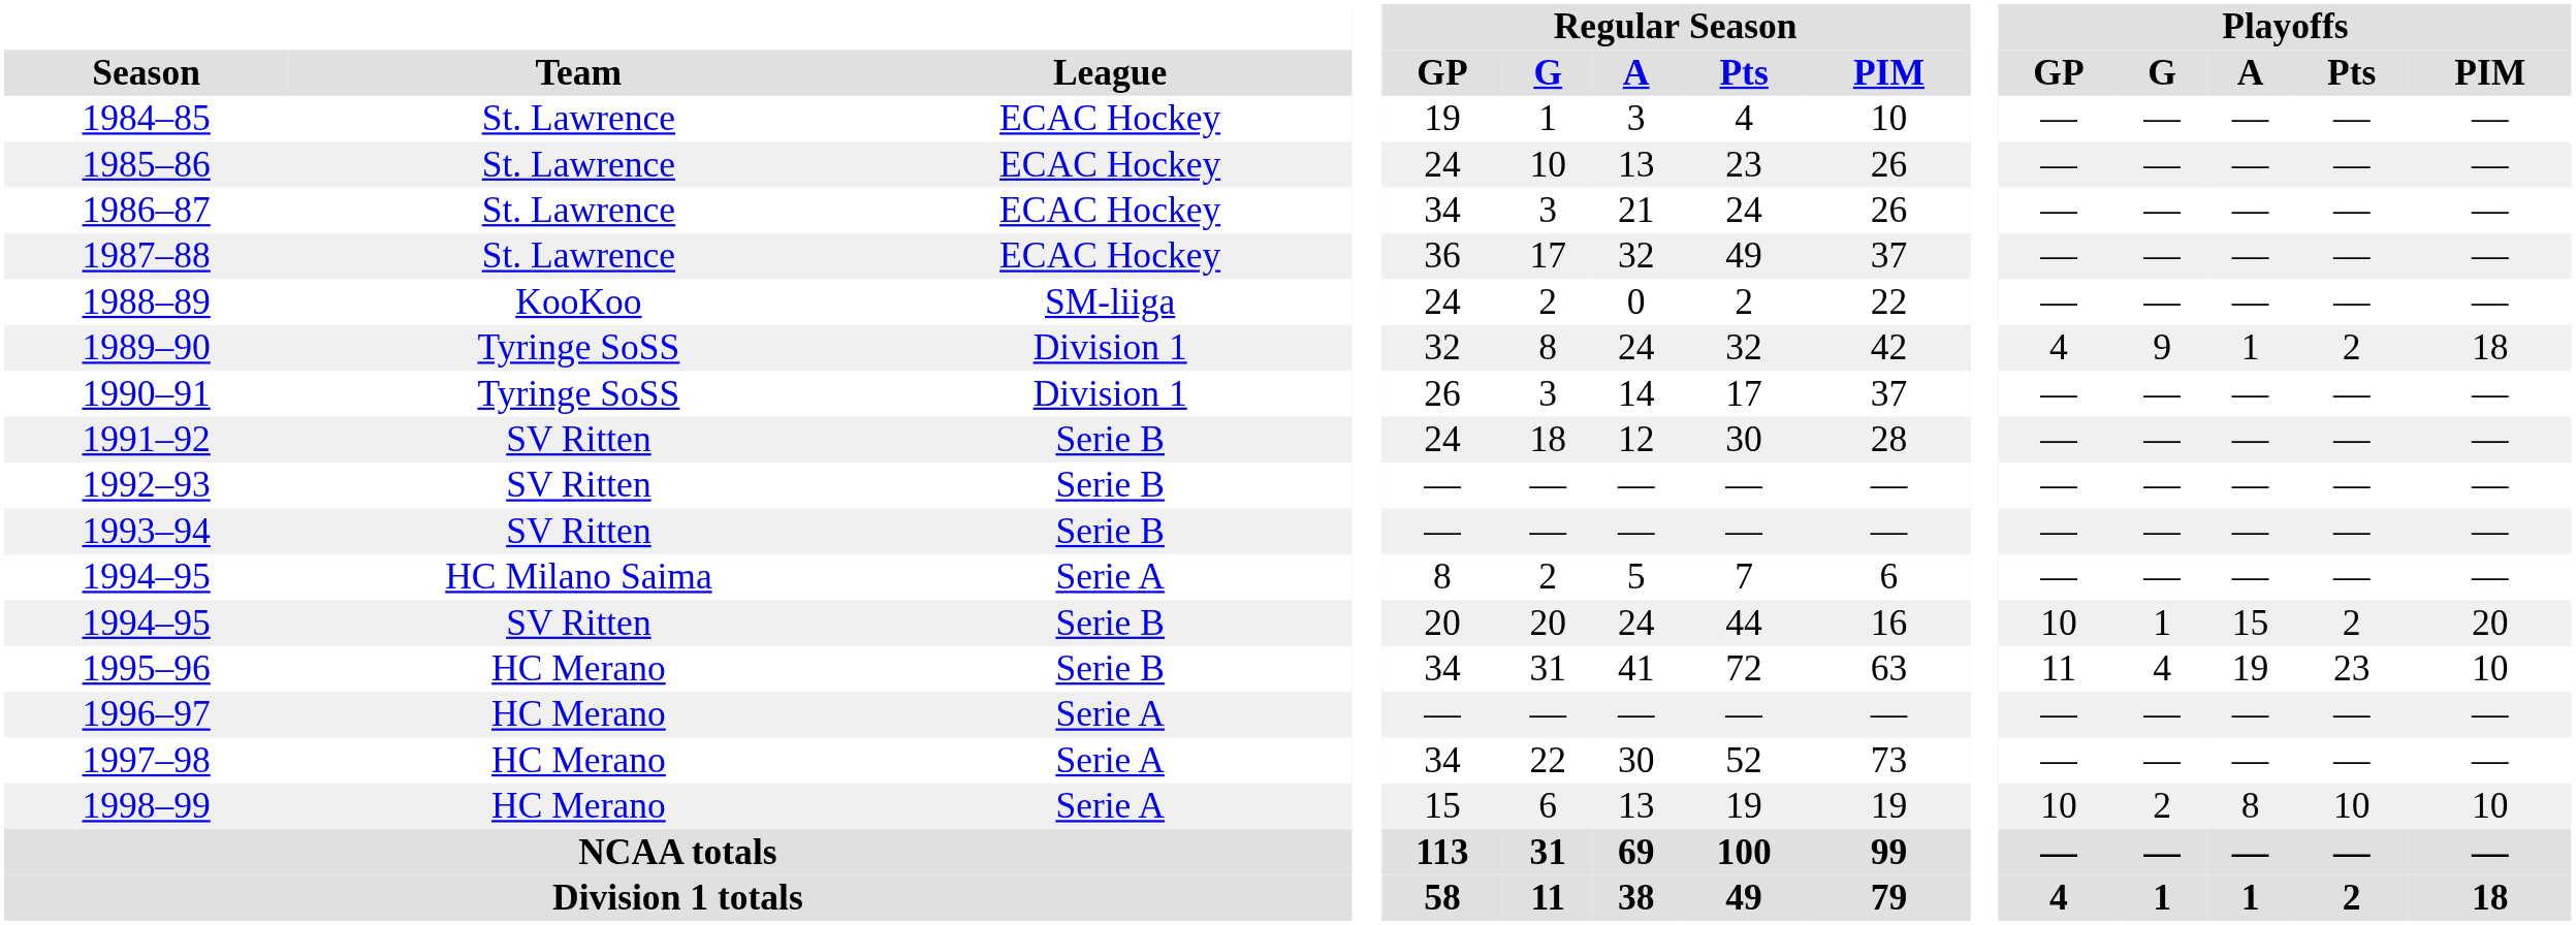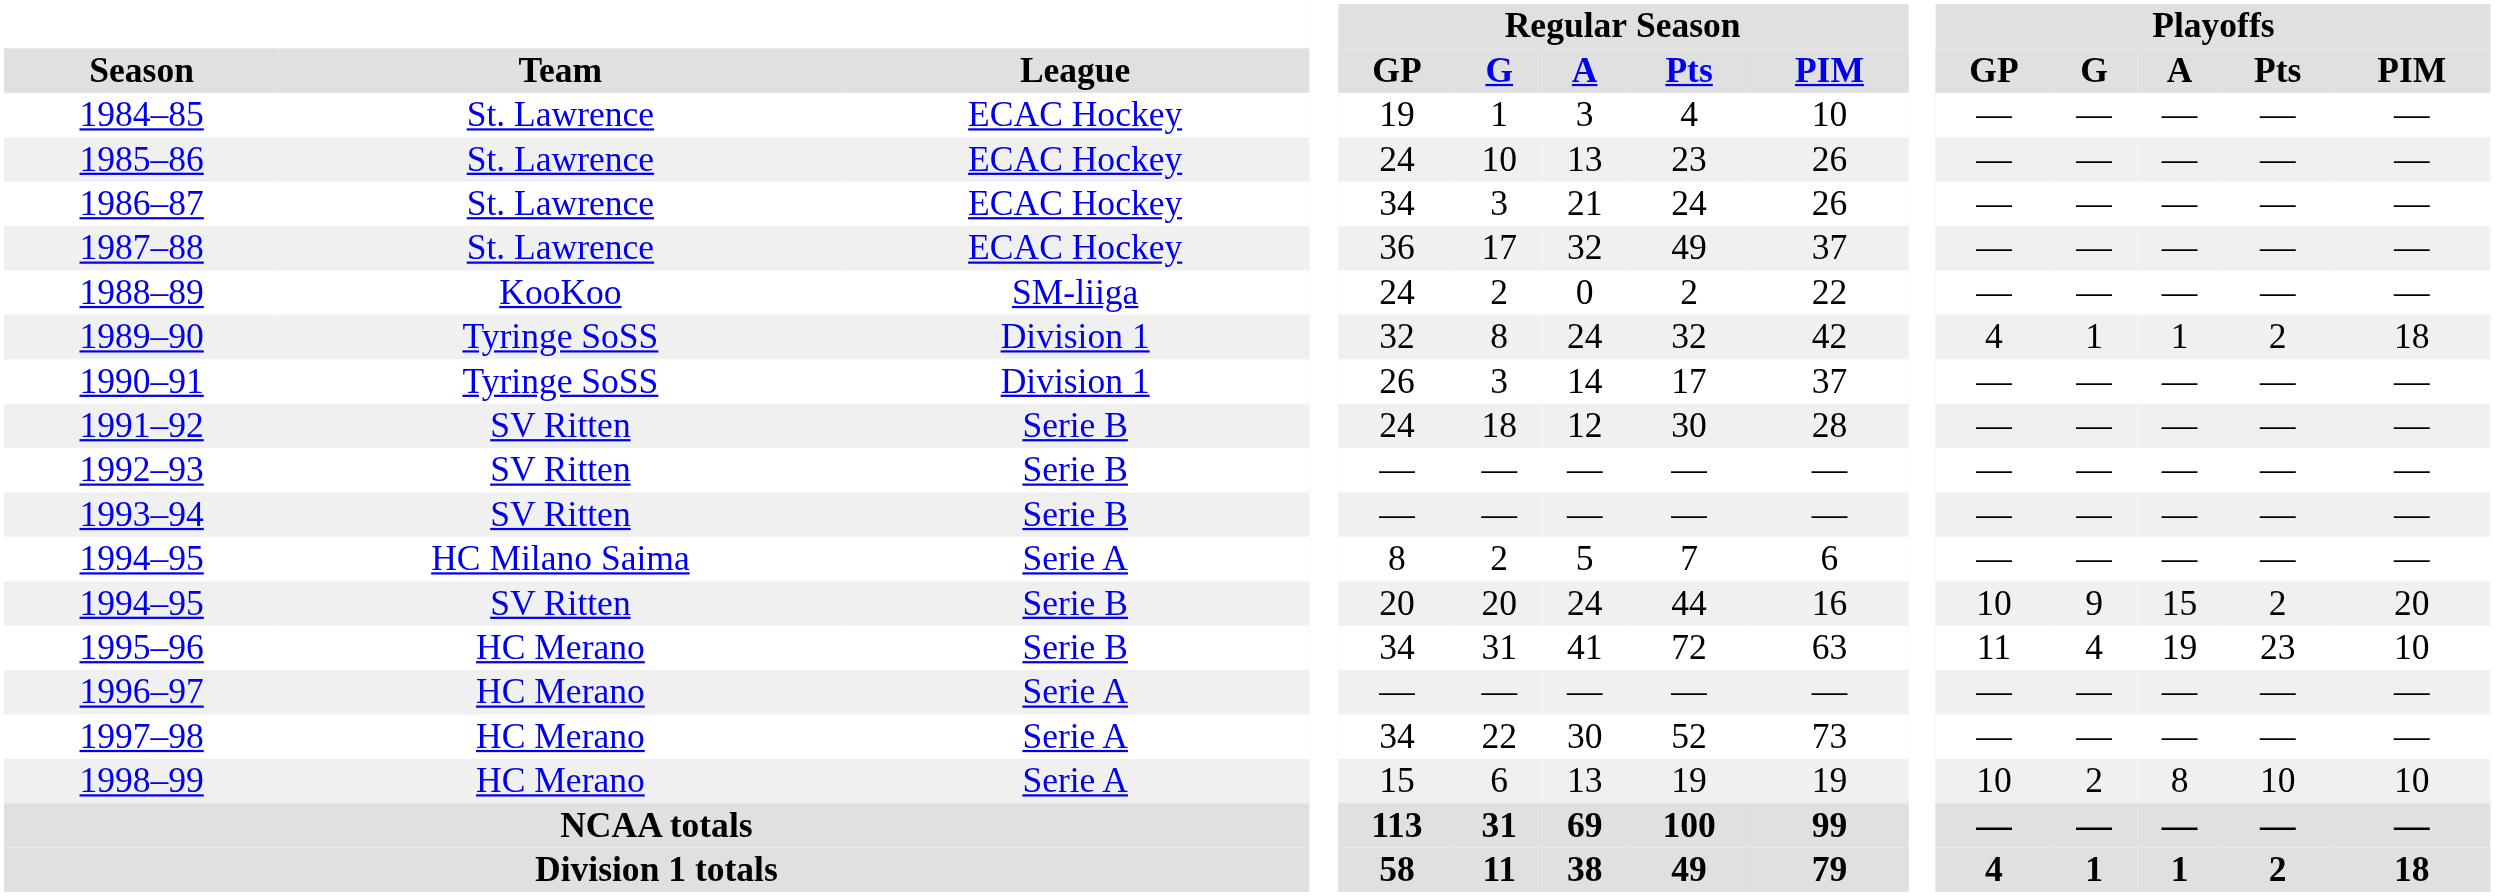1989–90 | Playoffs / G: 9 -> 1
1994–95 / SV Ritten | Playoffs / G: 1 -> 9
